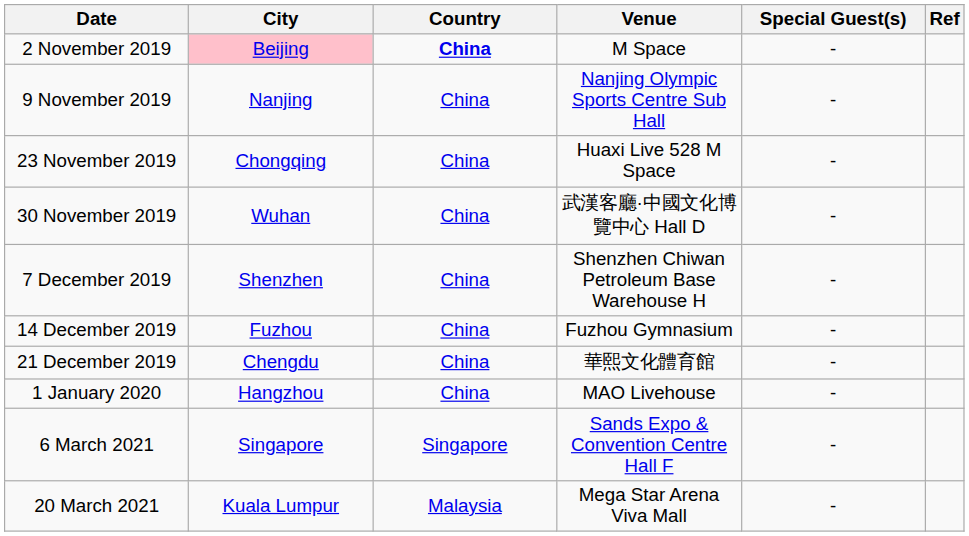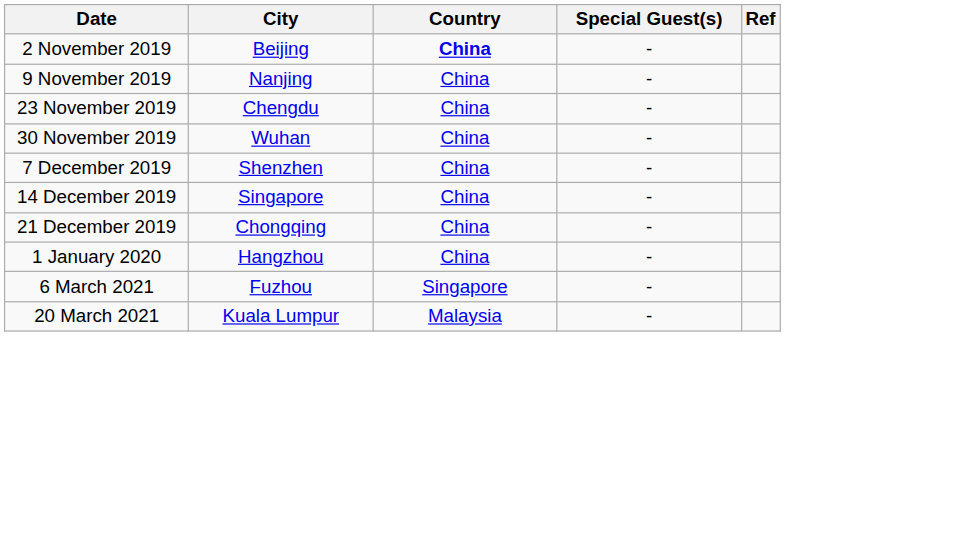- column: Venue | M Space | Nanjing Olympic Sports Centre Sub Hall | Huaxi Live 528 M Space | 武漢客廳·中國文化博覽中心 Hall D | Shenzhen Chiwan Petroleum Base Warehouse H | Fuzhou Gymnasium | 華熙文化體育館 | MAO Livehouse | Sands Expo & Convention Centre Hall F | Mega Star Arena Viva Mall
2 November 2019 | City: pink background -> no background
23 November 2019 | City: Chongqing -> Chengdu
14 December 2019 | City: Fuzhou -> Singapore
21 December 2019 | City: Chengdu -> Chongqing
6 March 2021 | City: Singapore -> Fuzhou
